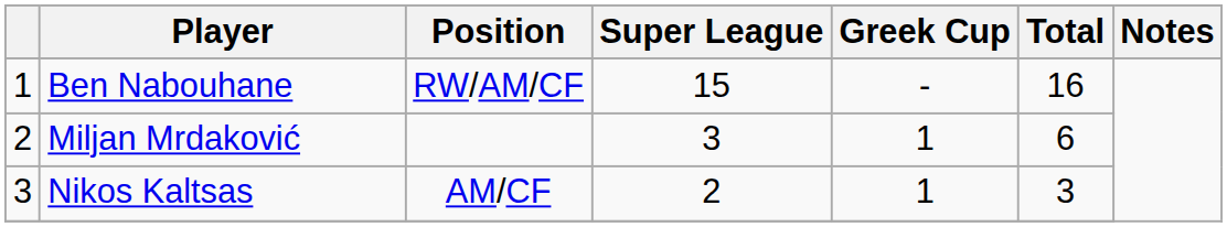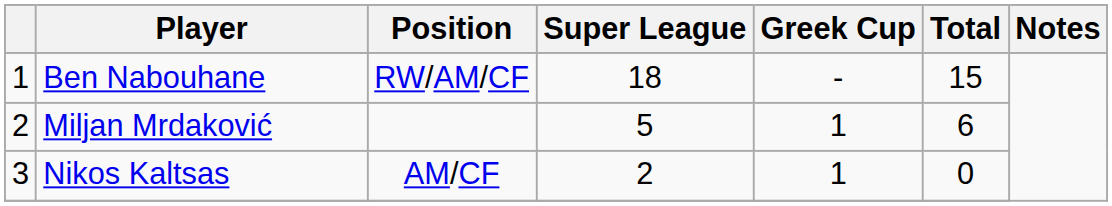Ben Nabouhane | Super League: 15 -> 18
Ben Nabouhane | Total: 16 -> 15
Miljan Mrdaković | Super League: 3 -> 5
Nikos Kaltsas | Total: 3 -> 0
